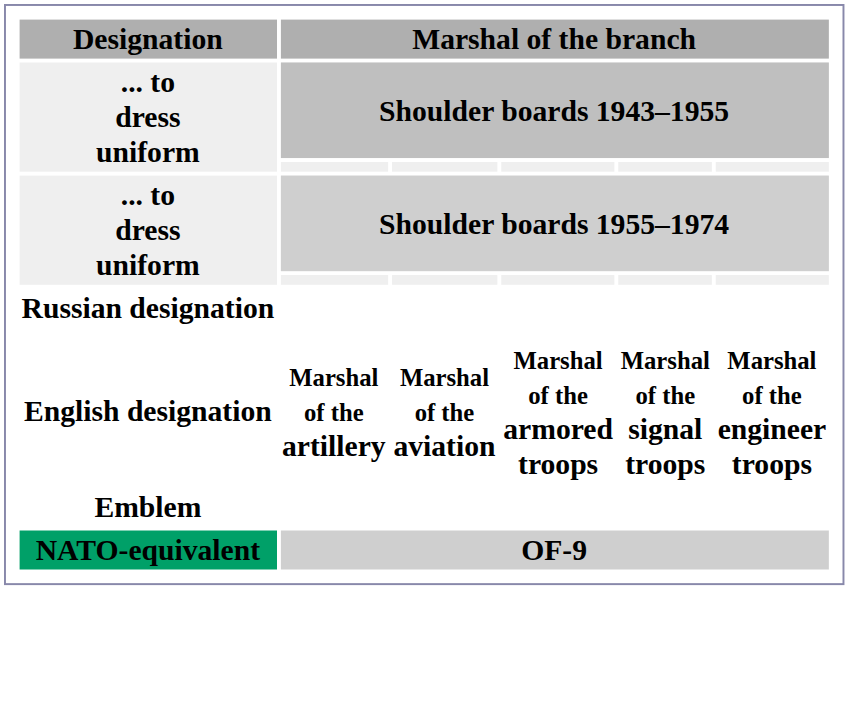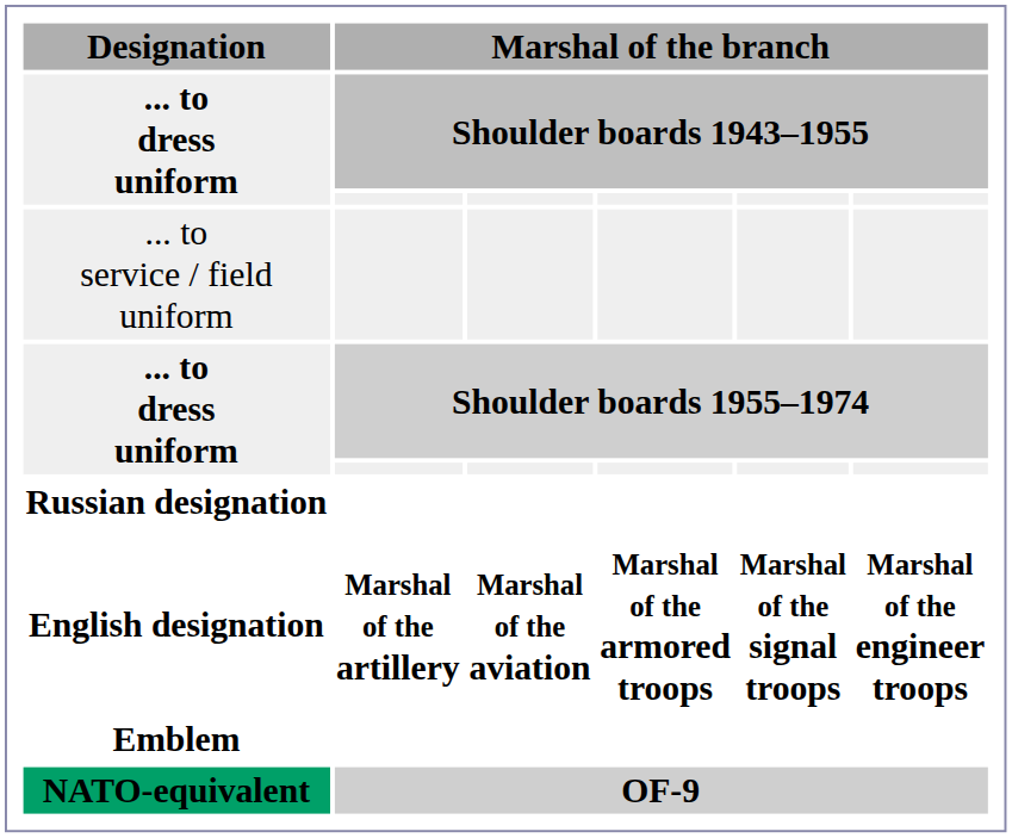+ row: ... to service / field uniform
